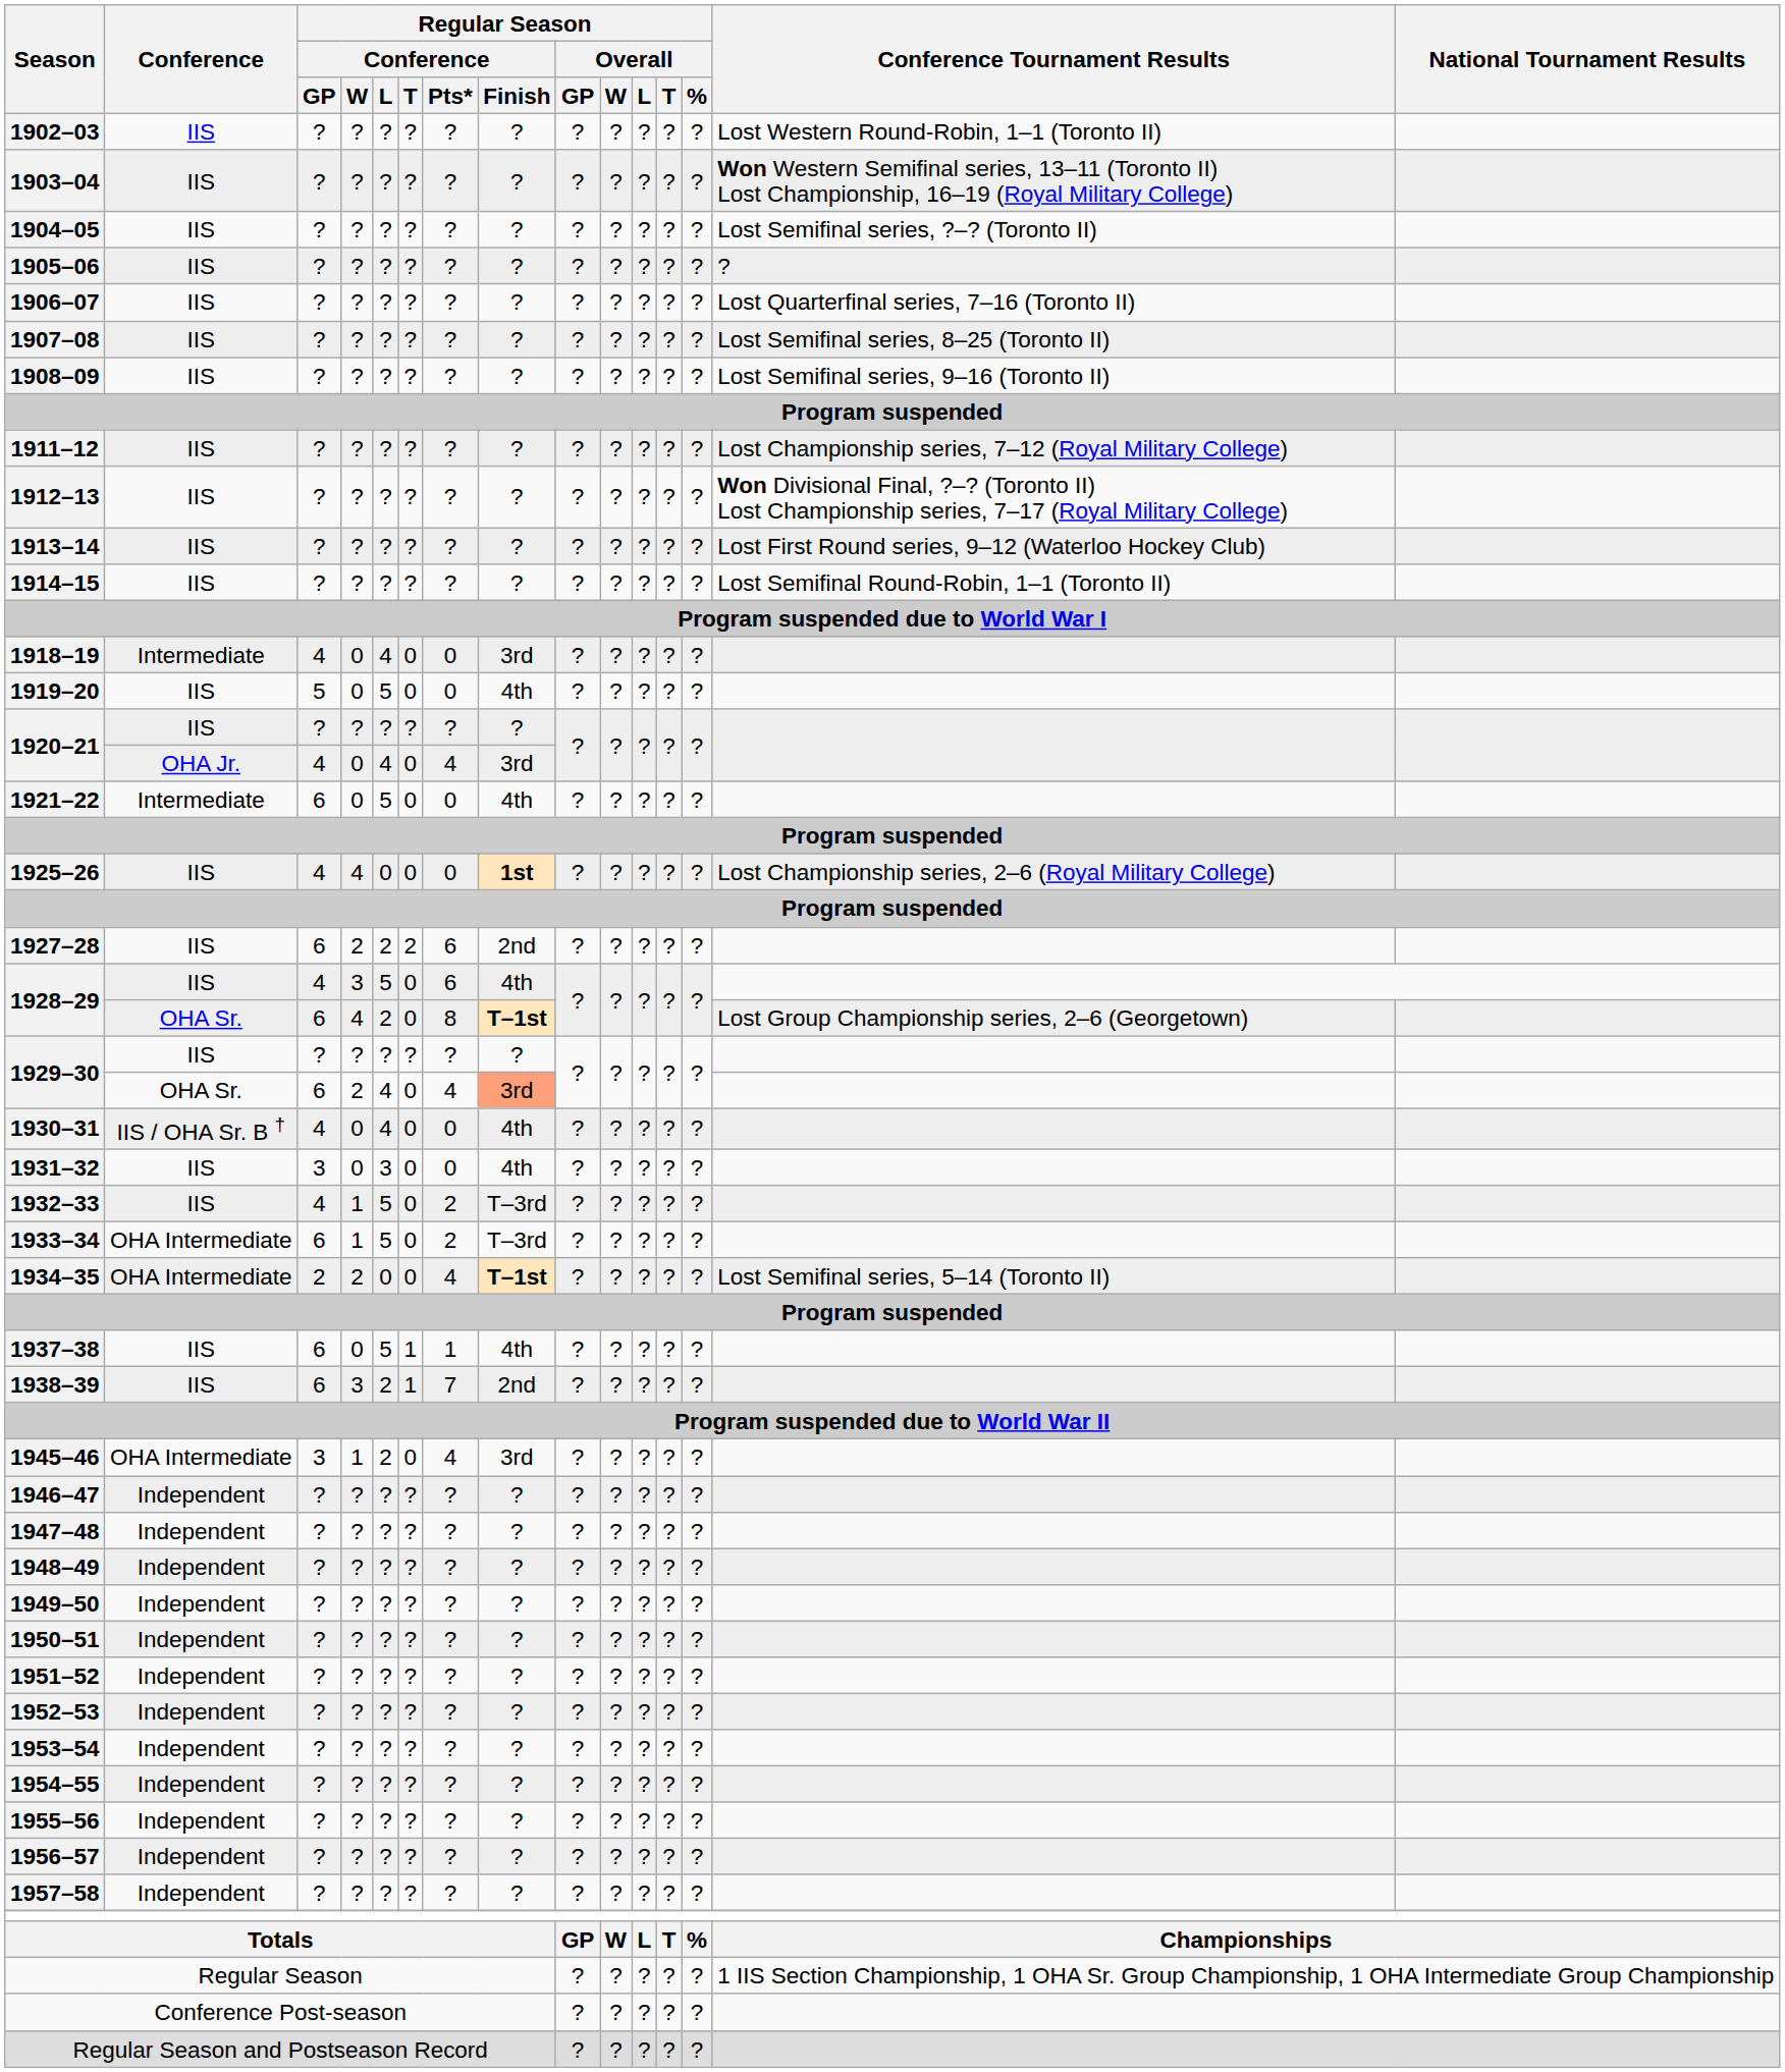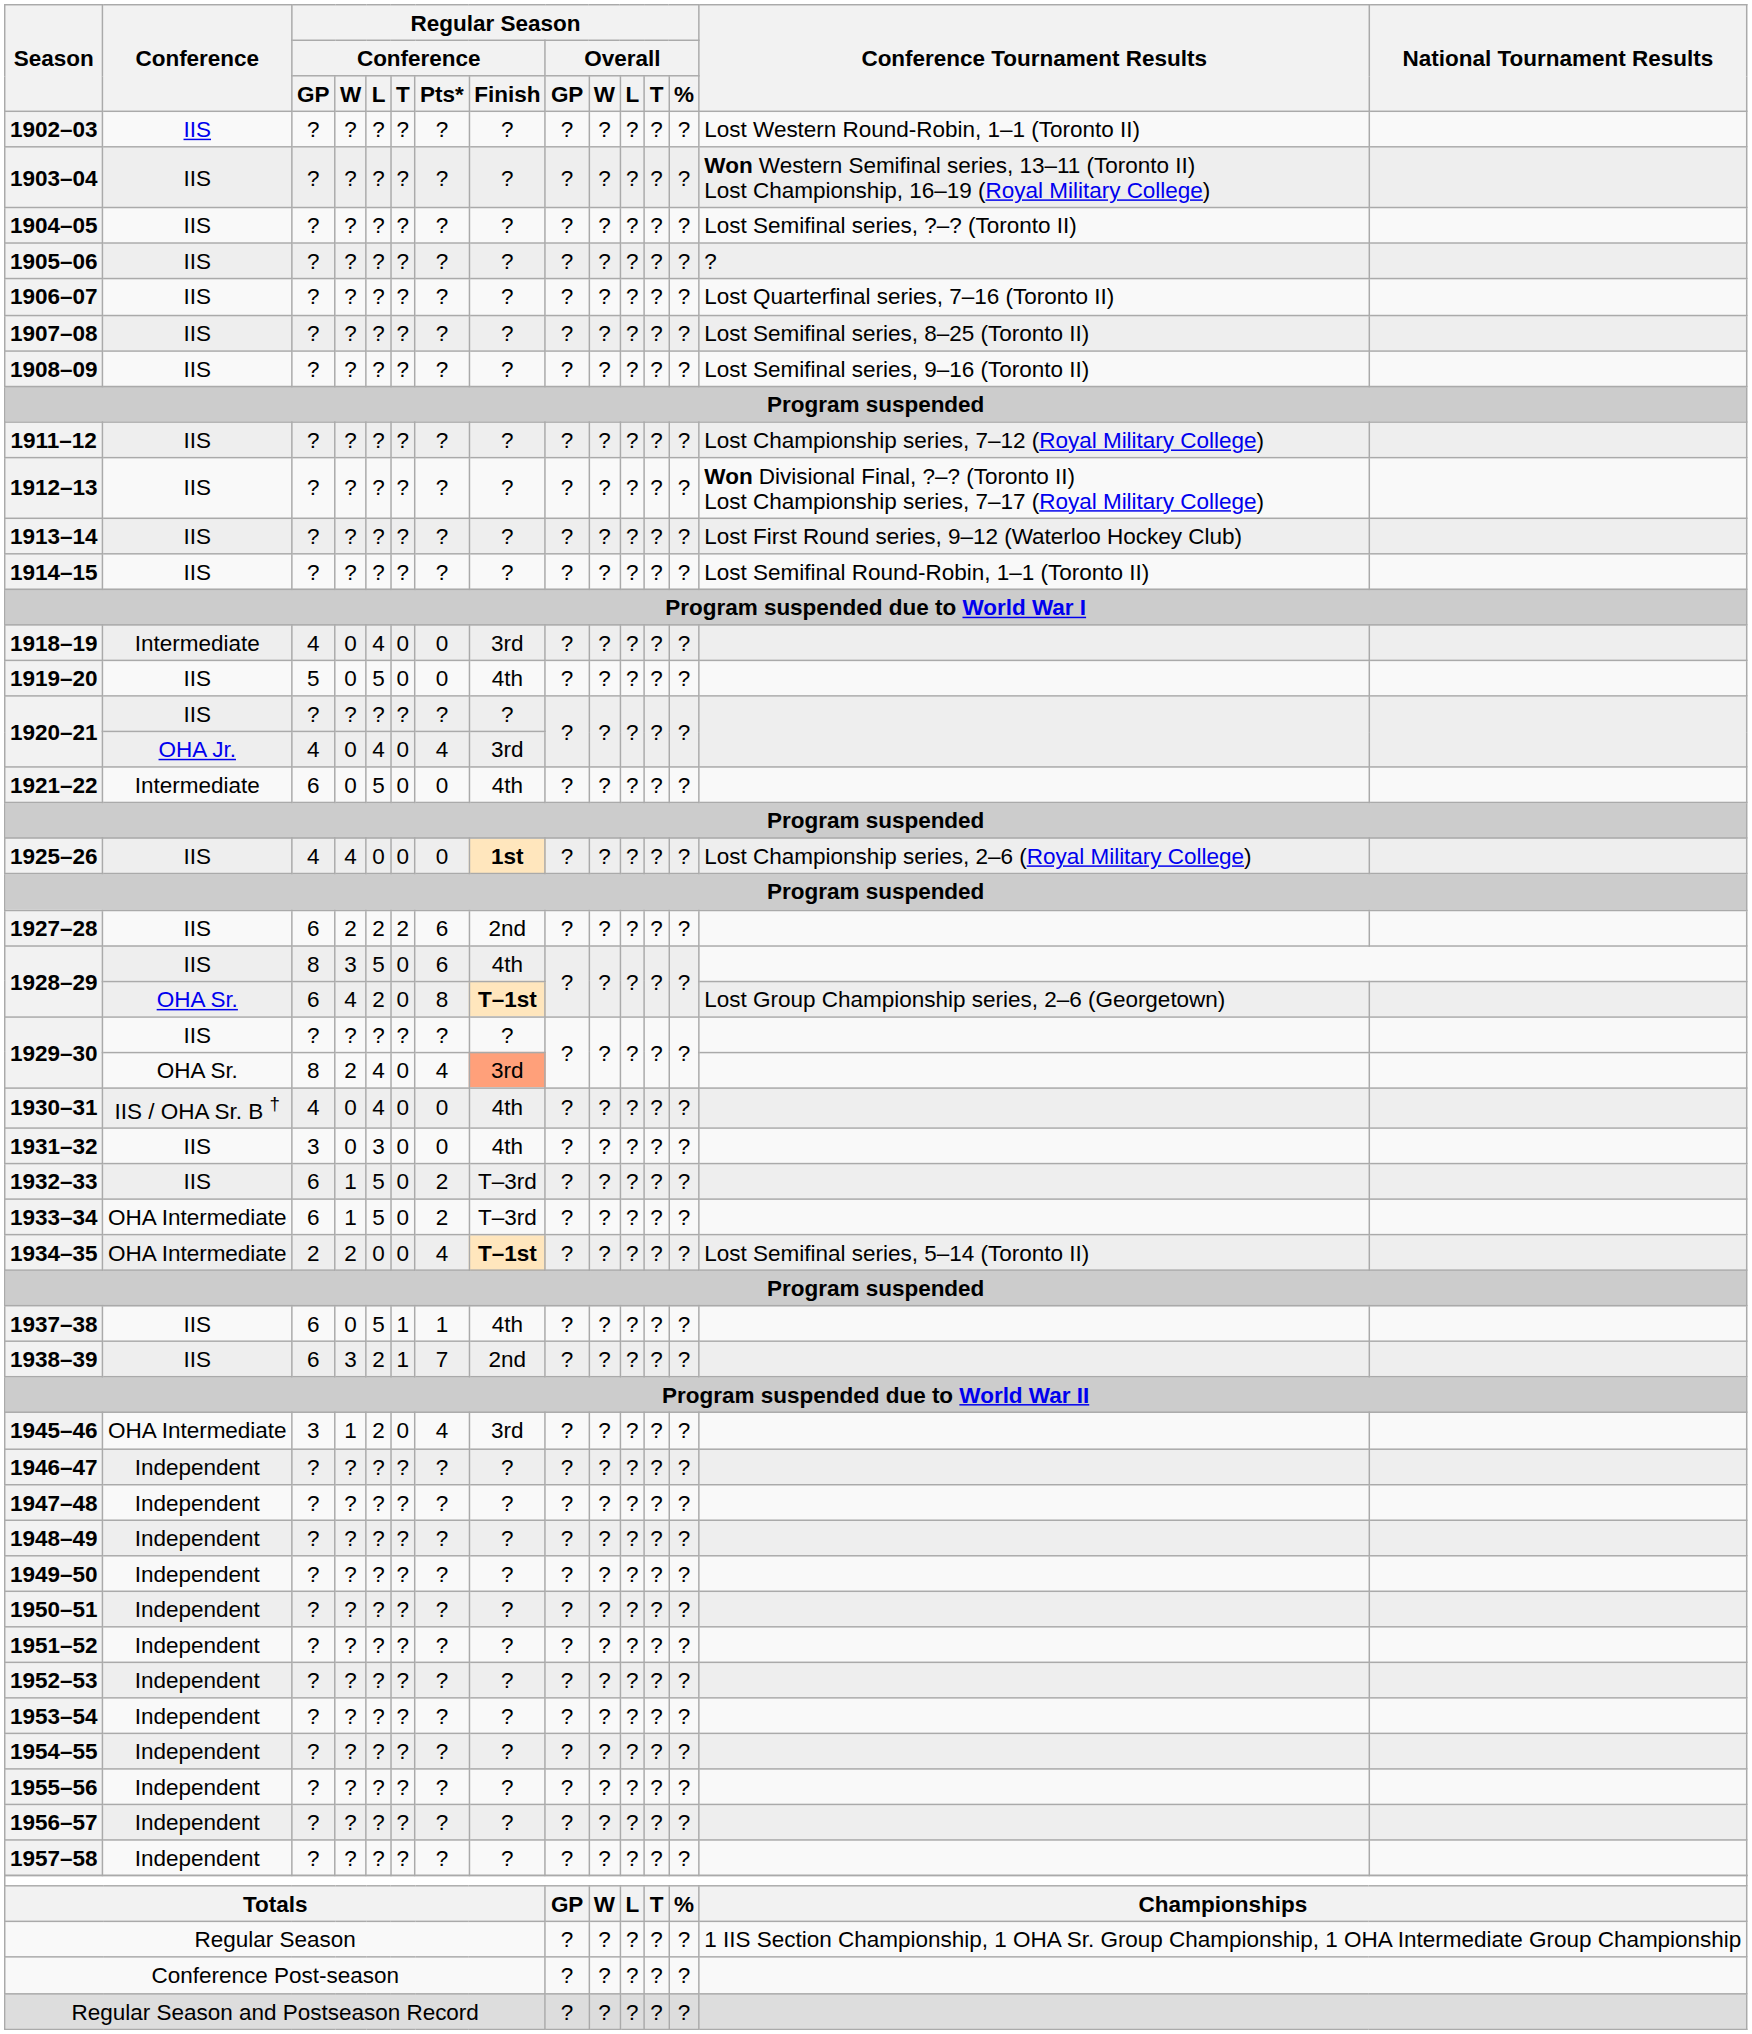1928–29 / IIS | Regular Season / Conference / GP: 4 -> 8
1929–30 / OHA Sr. | Regular Season / Conference / GP: 6 -> 8
1932–33 | Regular Season / Conference / GP: 4 -> 6
